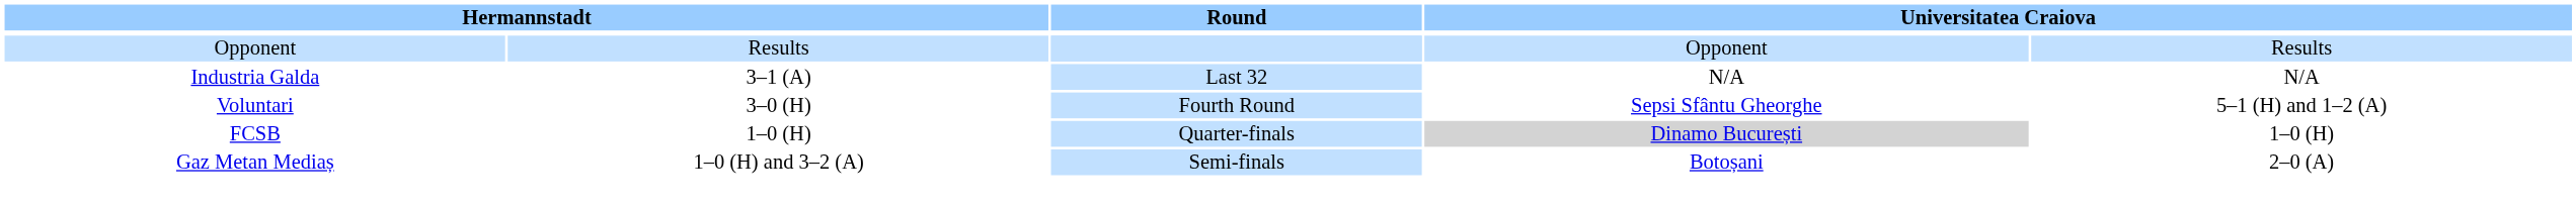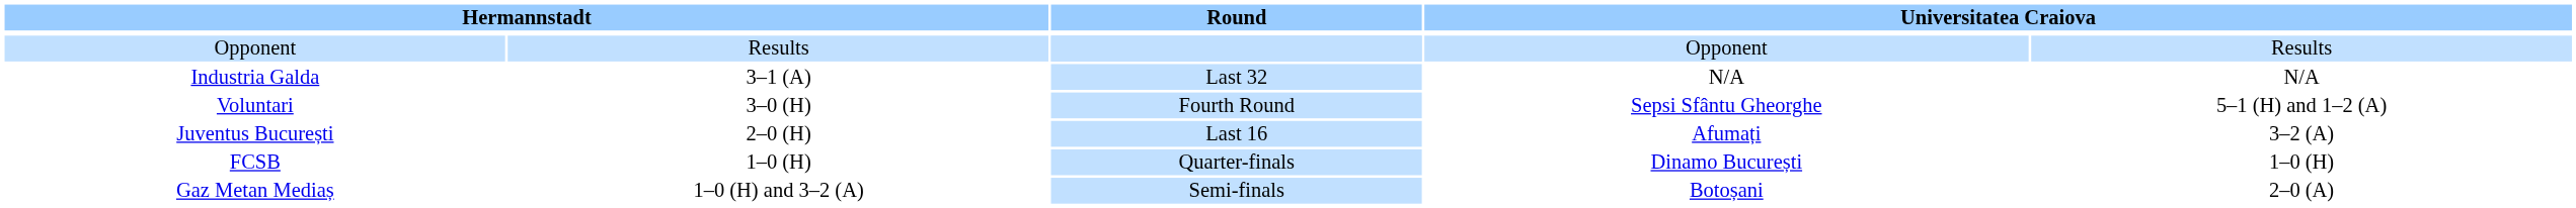+ row: Juventus București | 2–0 (H) | Last 16 | Afumați | 3–2 (A)
FCSB | column 4: lightgrey background -> no background
